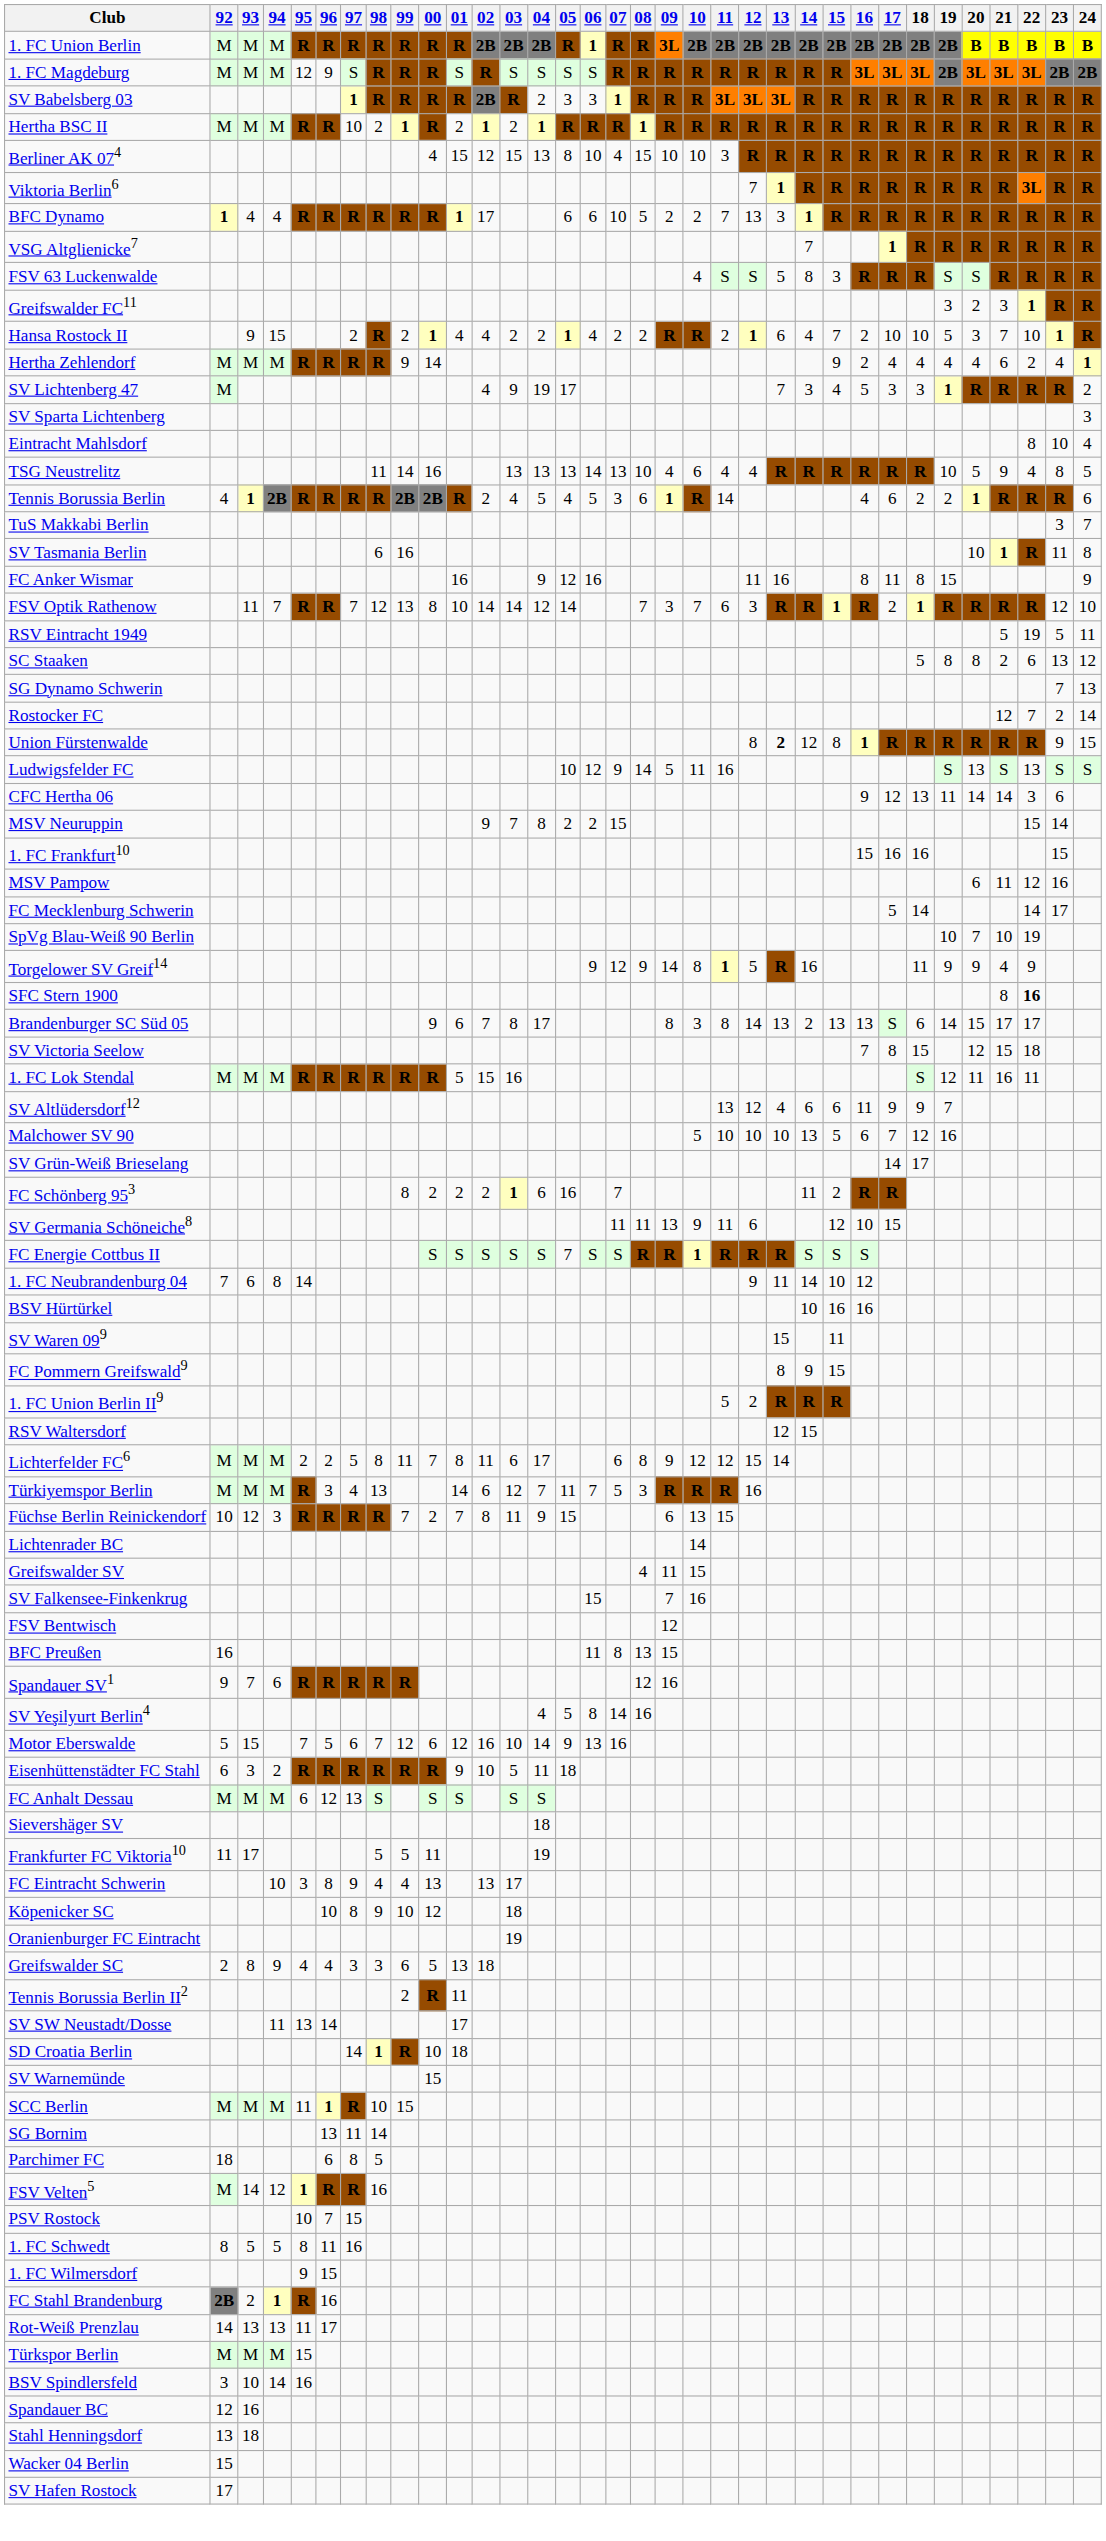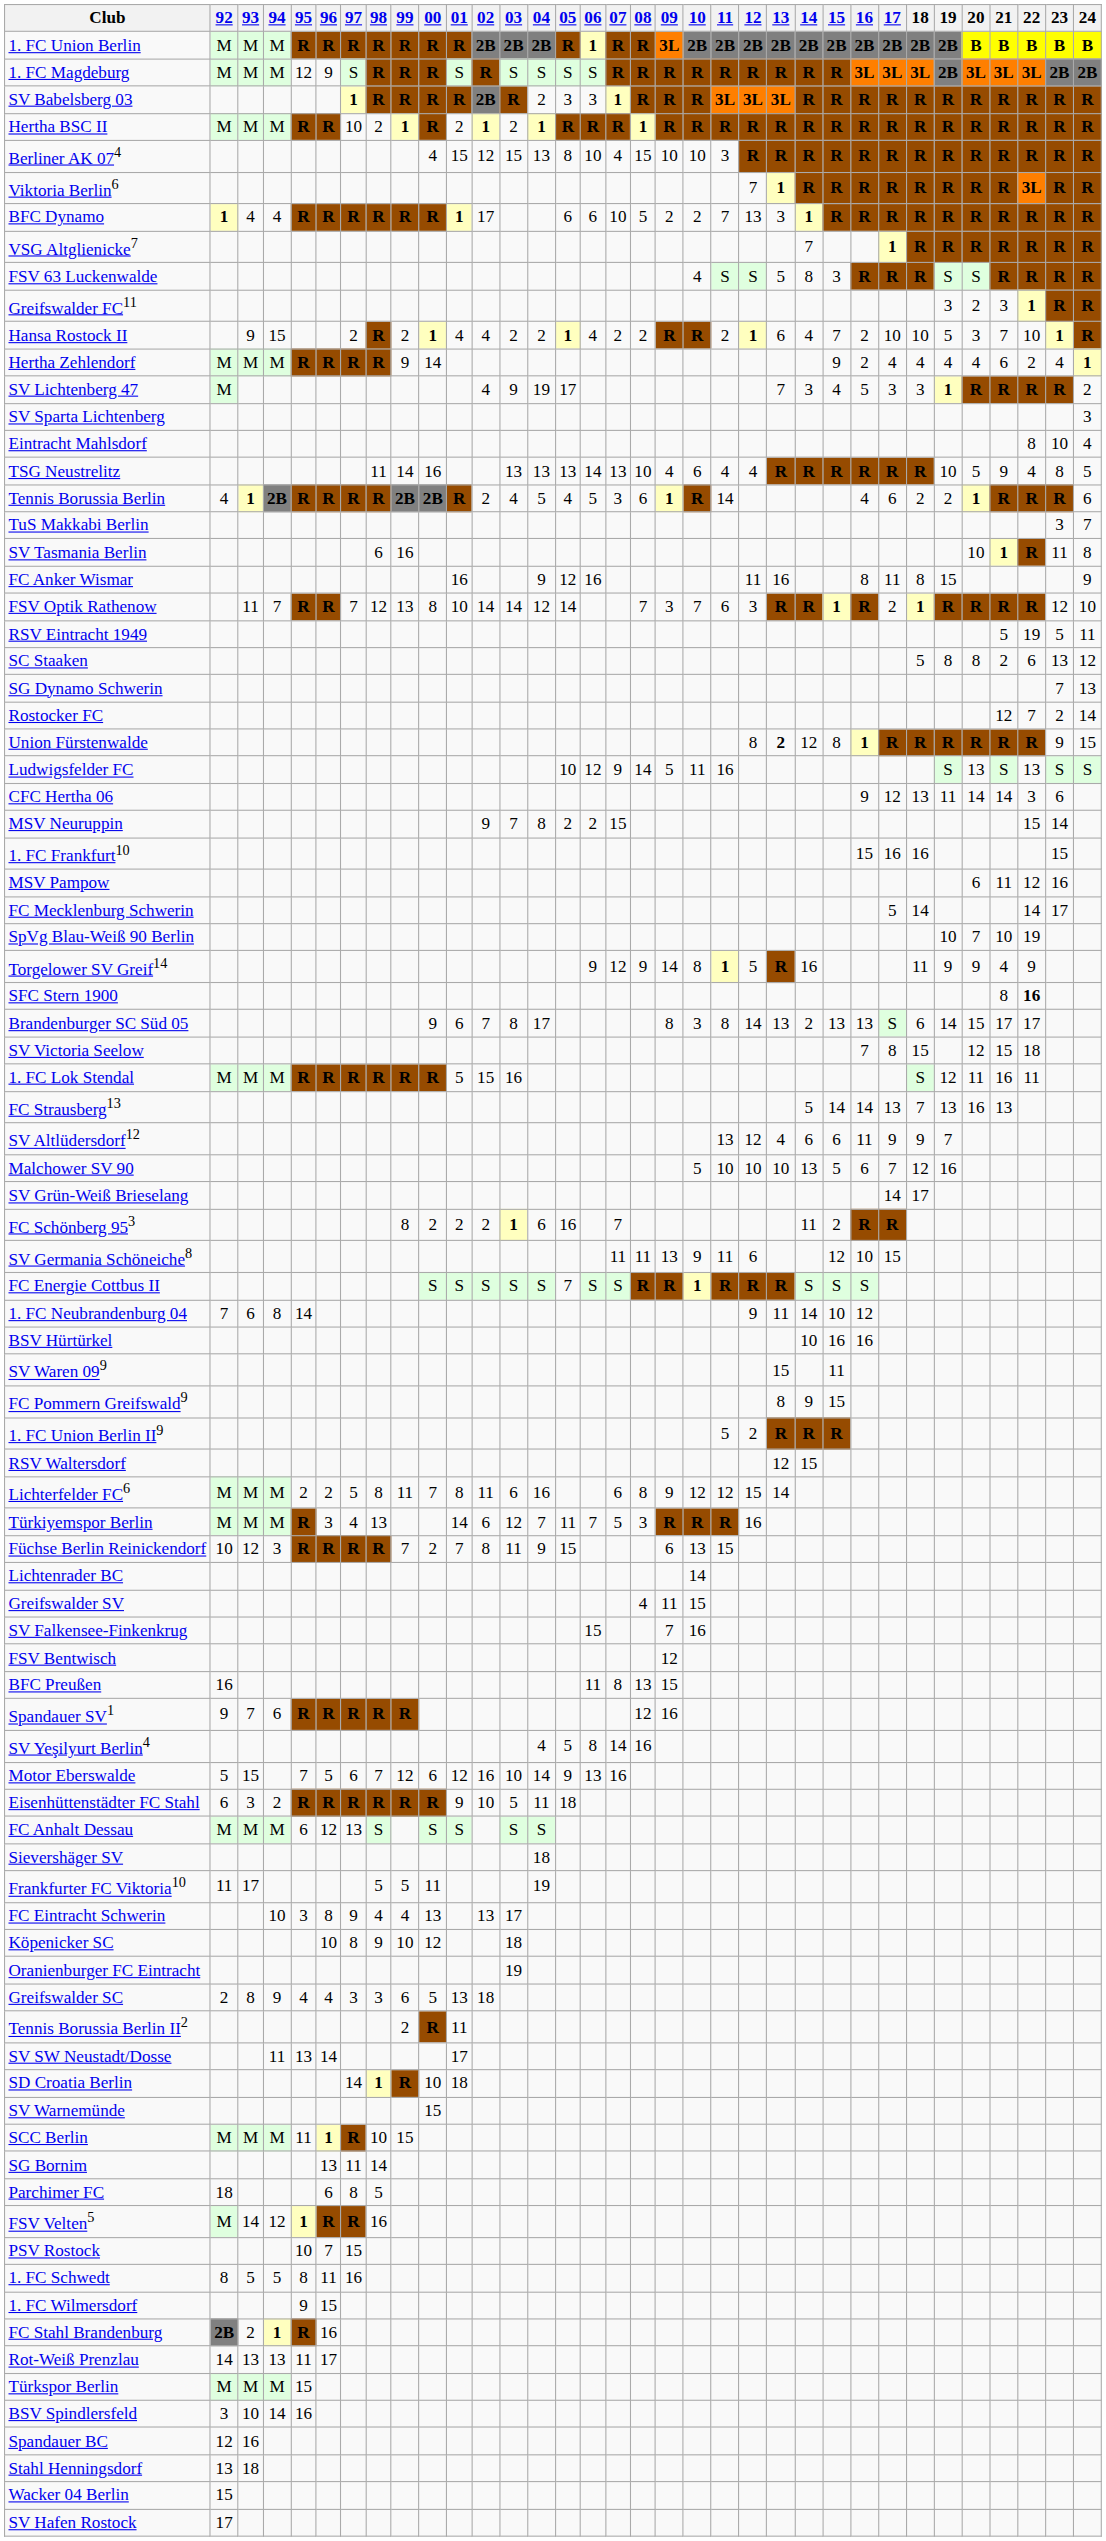+ row: FC Strausberg13 | 5 | 14 | 14 | 13 | 7 | 13 | 16 | 13
Lichterfelder FC6 | 04: 17 -> 16
